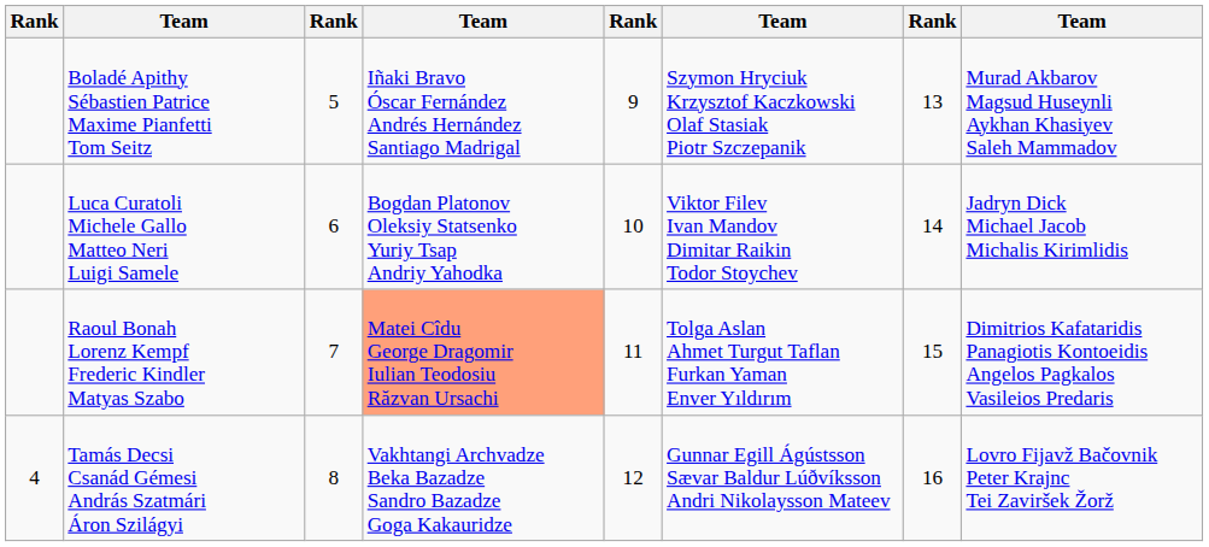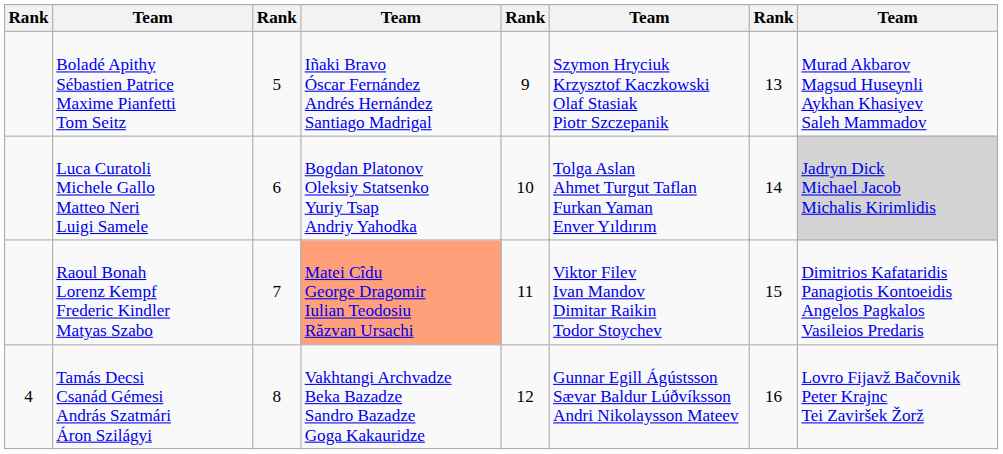Luca Curatoli Michele Gallo Matteo Neri Luigi Samele | column 6: Viktor Filev Ivan Mandov Dimitar Raikin Todor Stoychev -> Tolga Aslan Ahmet Turgut Taflan Furkan Yaman Enver Yıldırım
Luca Curatoli Michele Gallo Matteo Neri Luigi Samele | column 8: no background -> lightgrey background
Raoul Bonah Lorenz Kempf Frederic Kindler Matyas Szabo | column 6: Tolga Aslan Ahmet Turgut Taflan Furkan Yaman Enver Yıldırım -> Viktor Filev Ivan Mandov Dimitar Raikin Todor Stoychev
